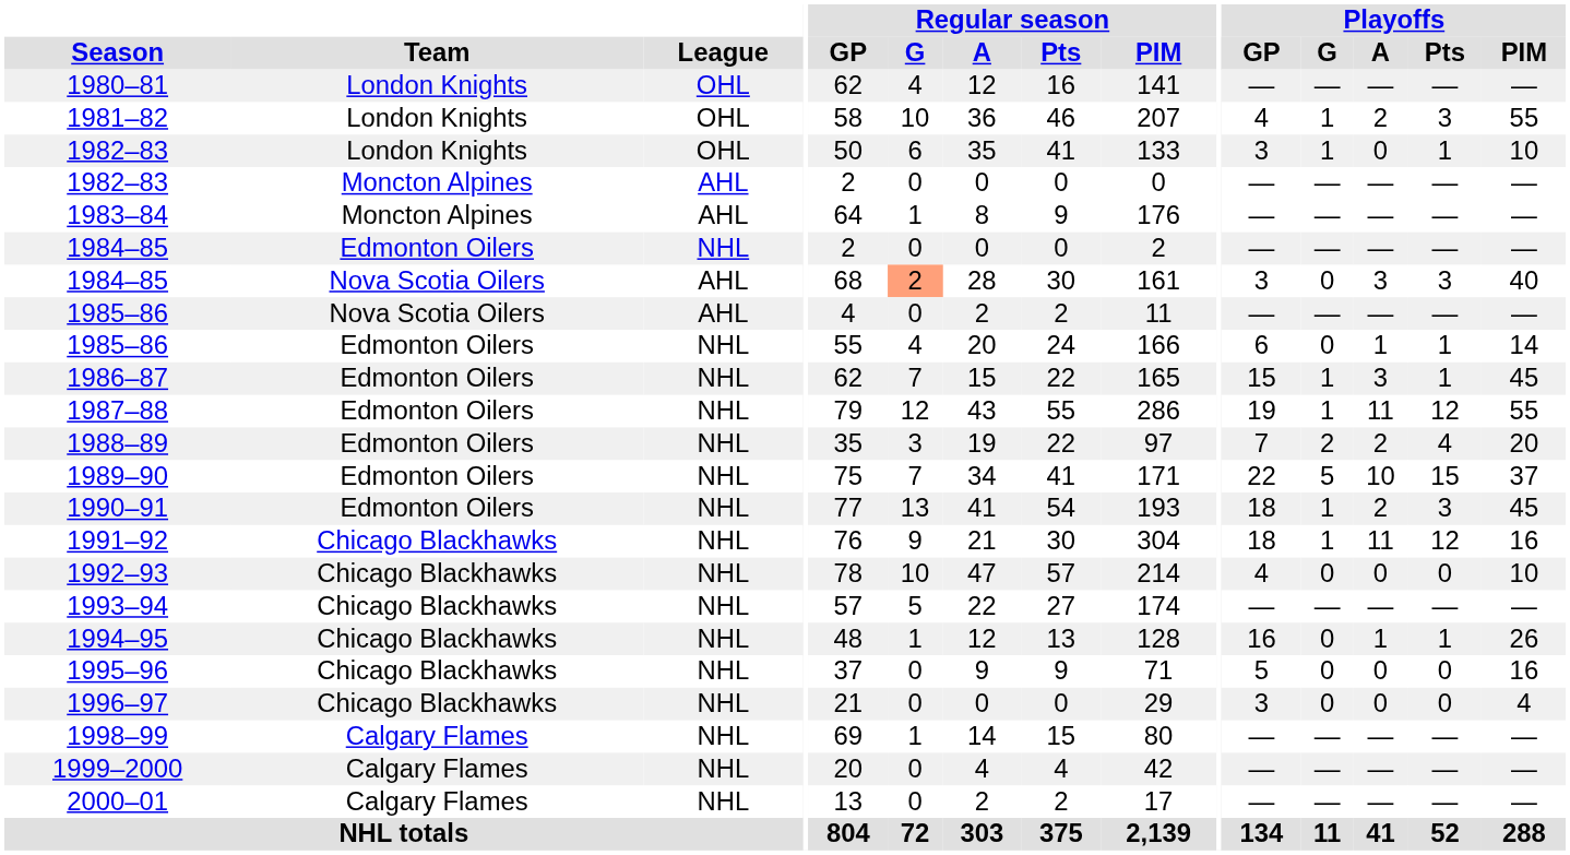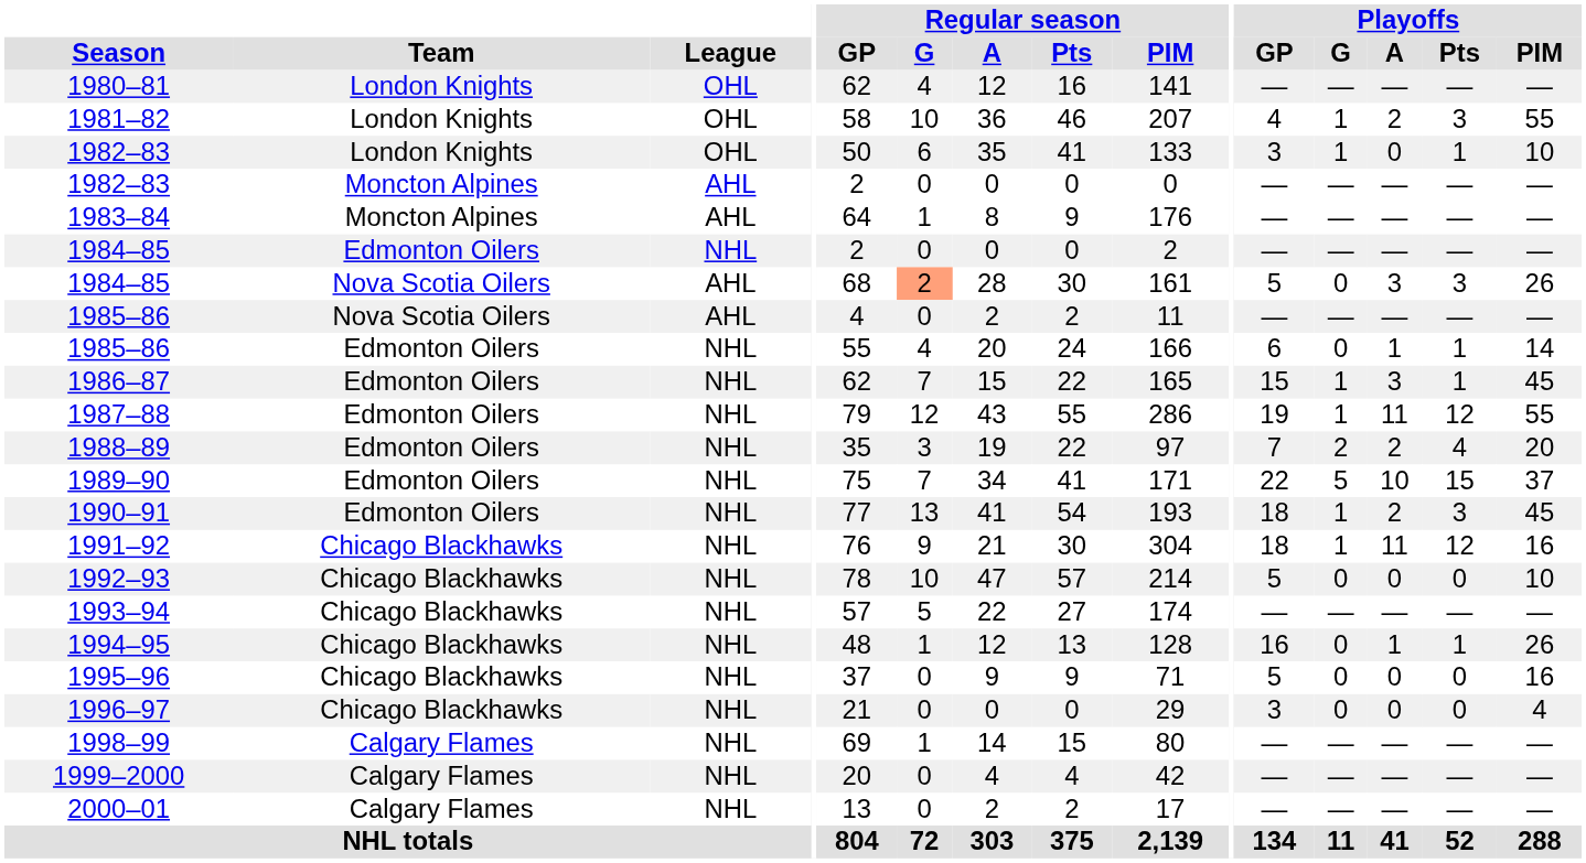1984–85 / Nova Scotia Oilers | Playoffs / GP: 3 -> 5
1984–85 / Nova Scotia Oilers | Playoffs / PIM: 40 -> 26
1992–93 | Playoffs / GP: 4 -> 5
